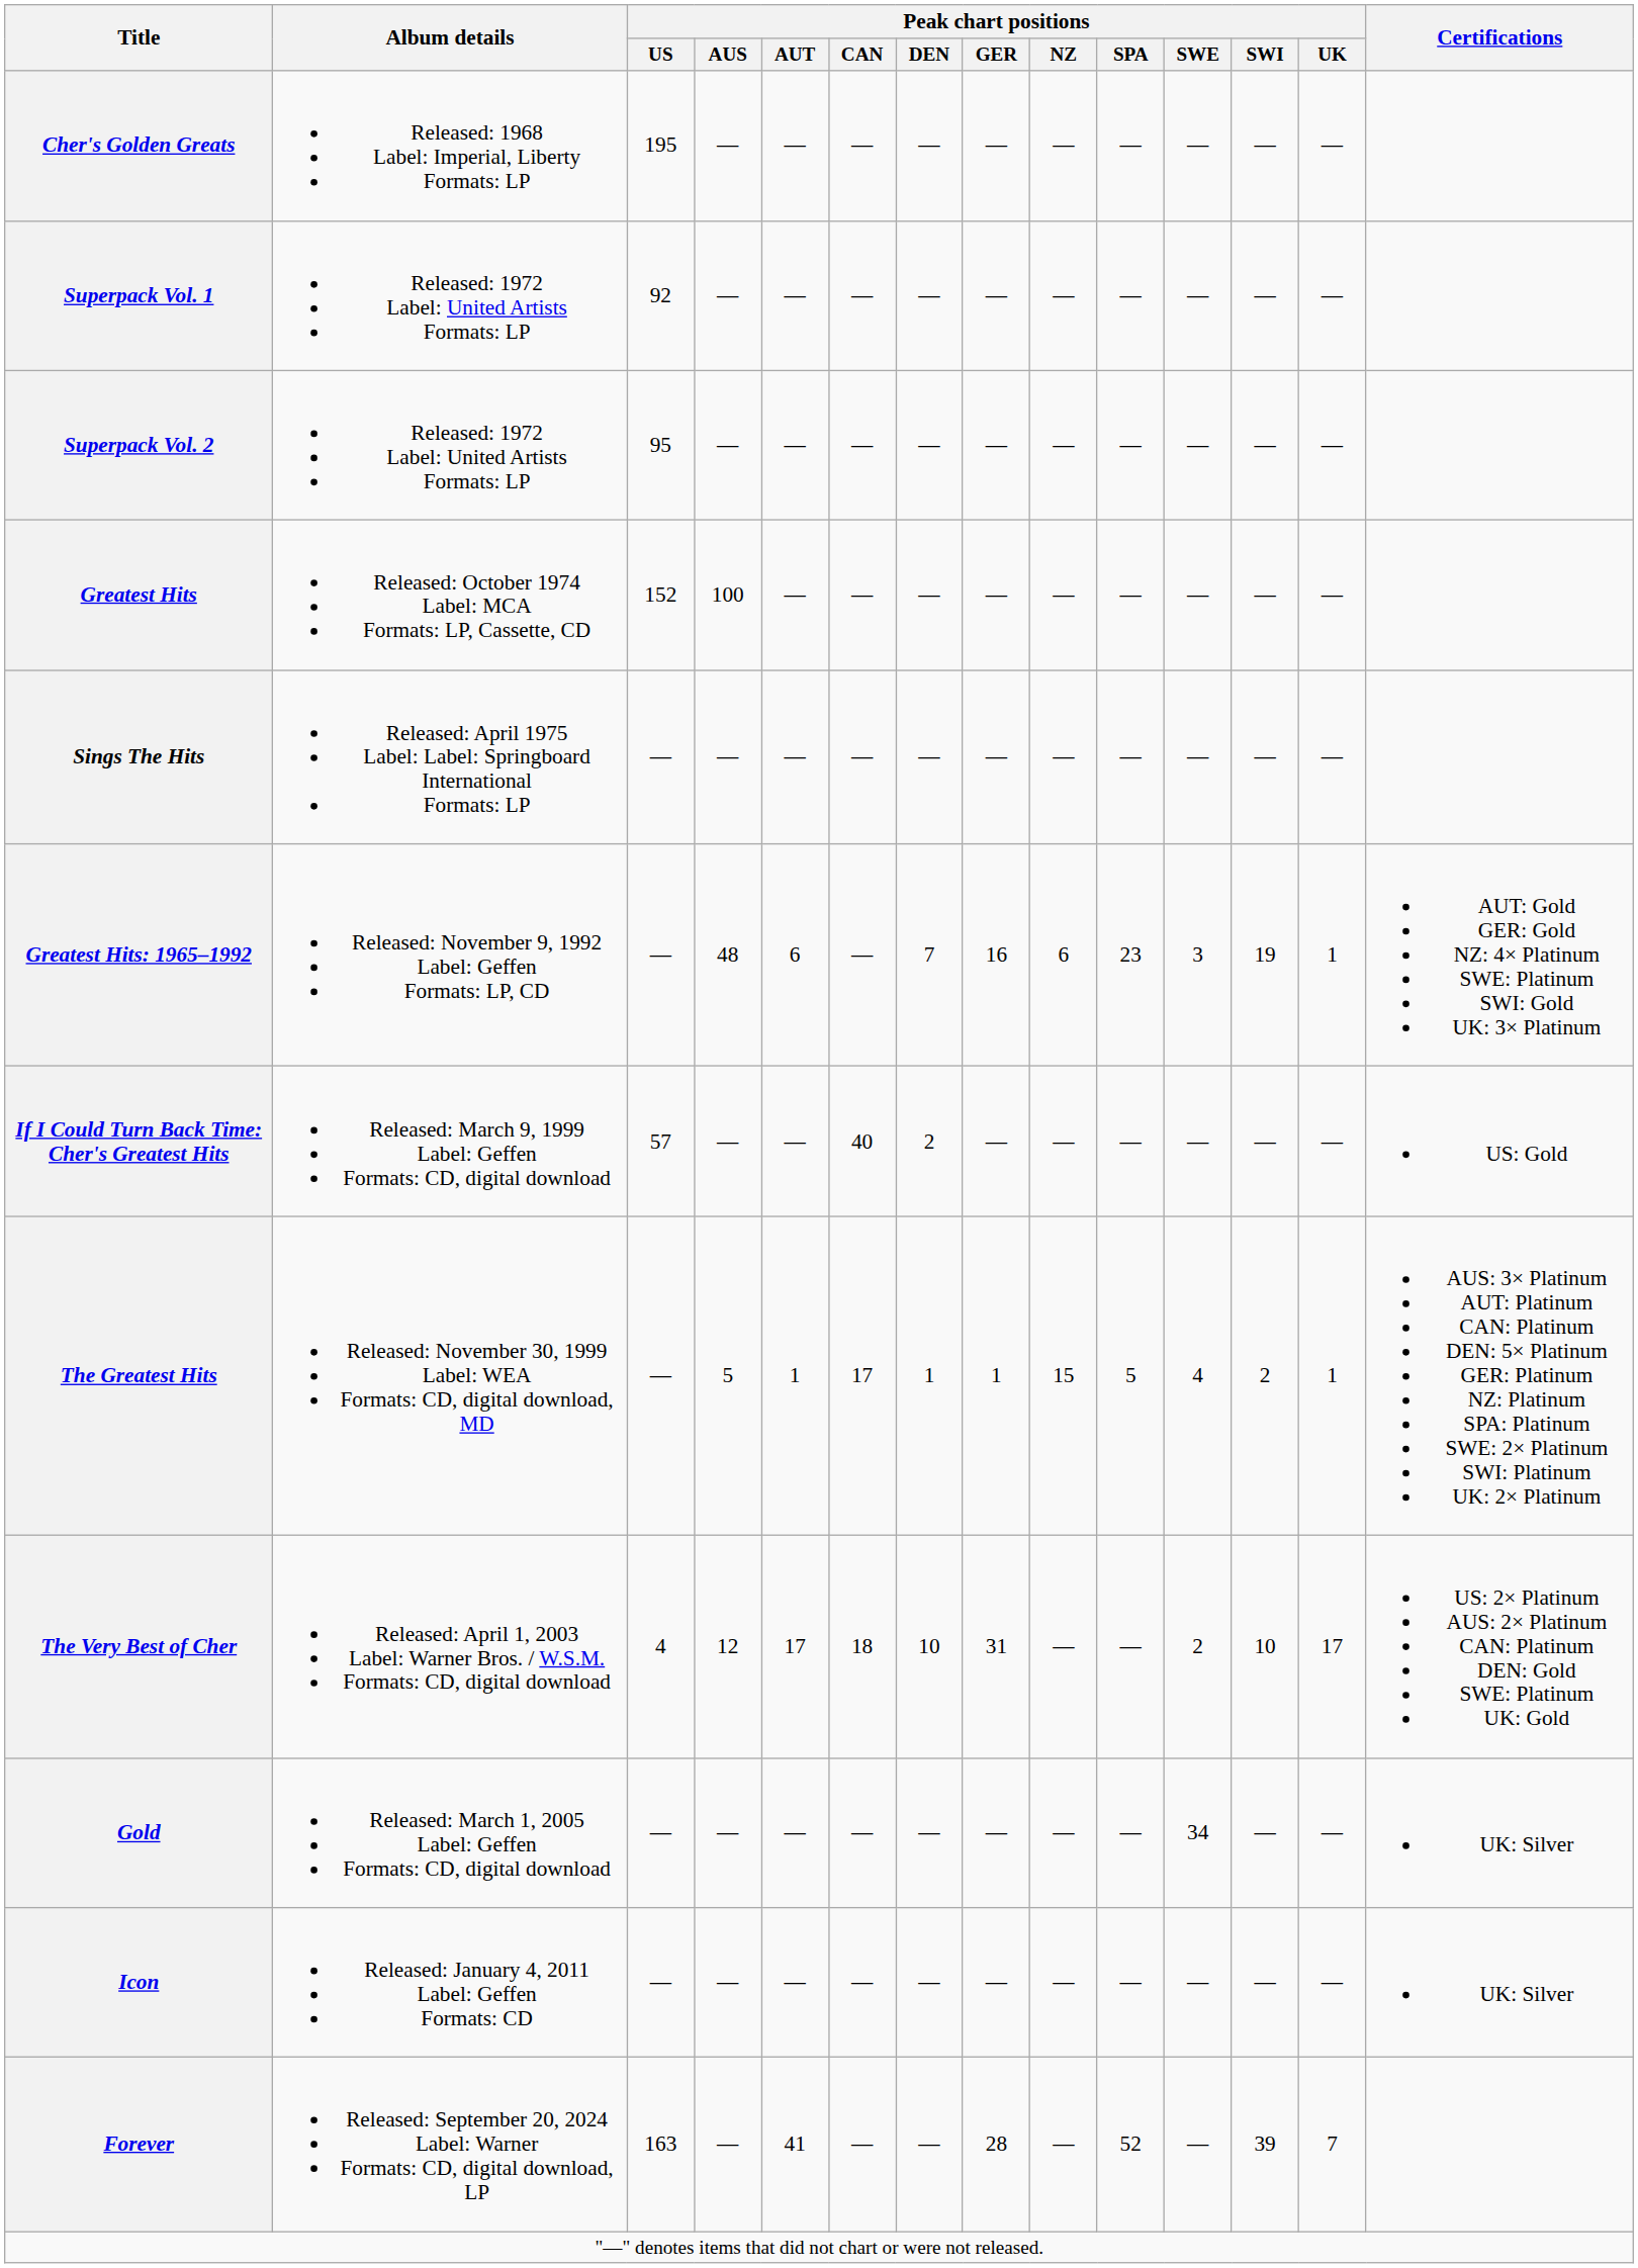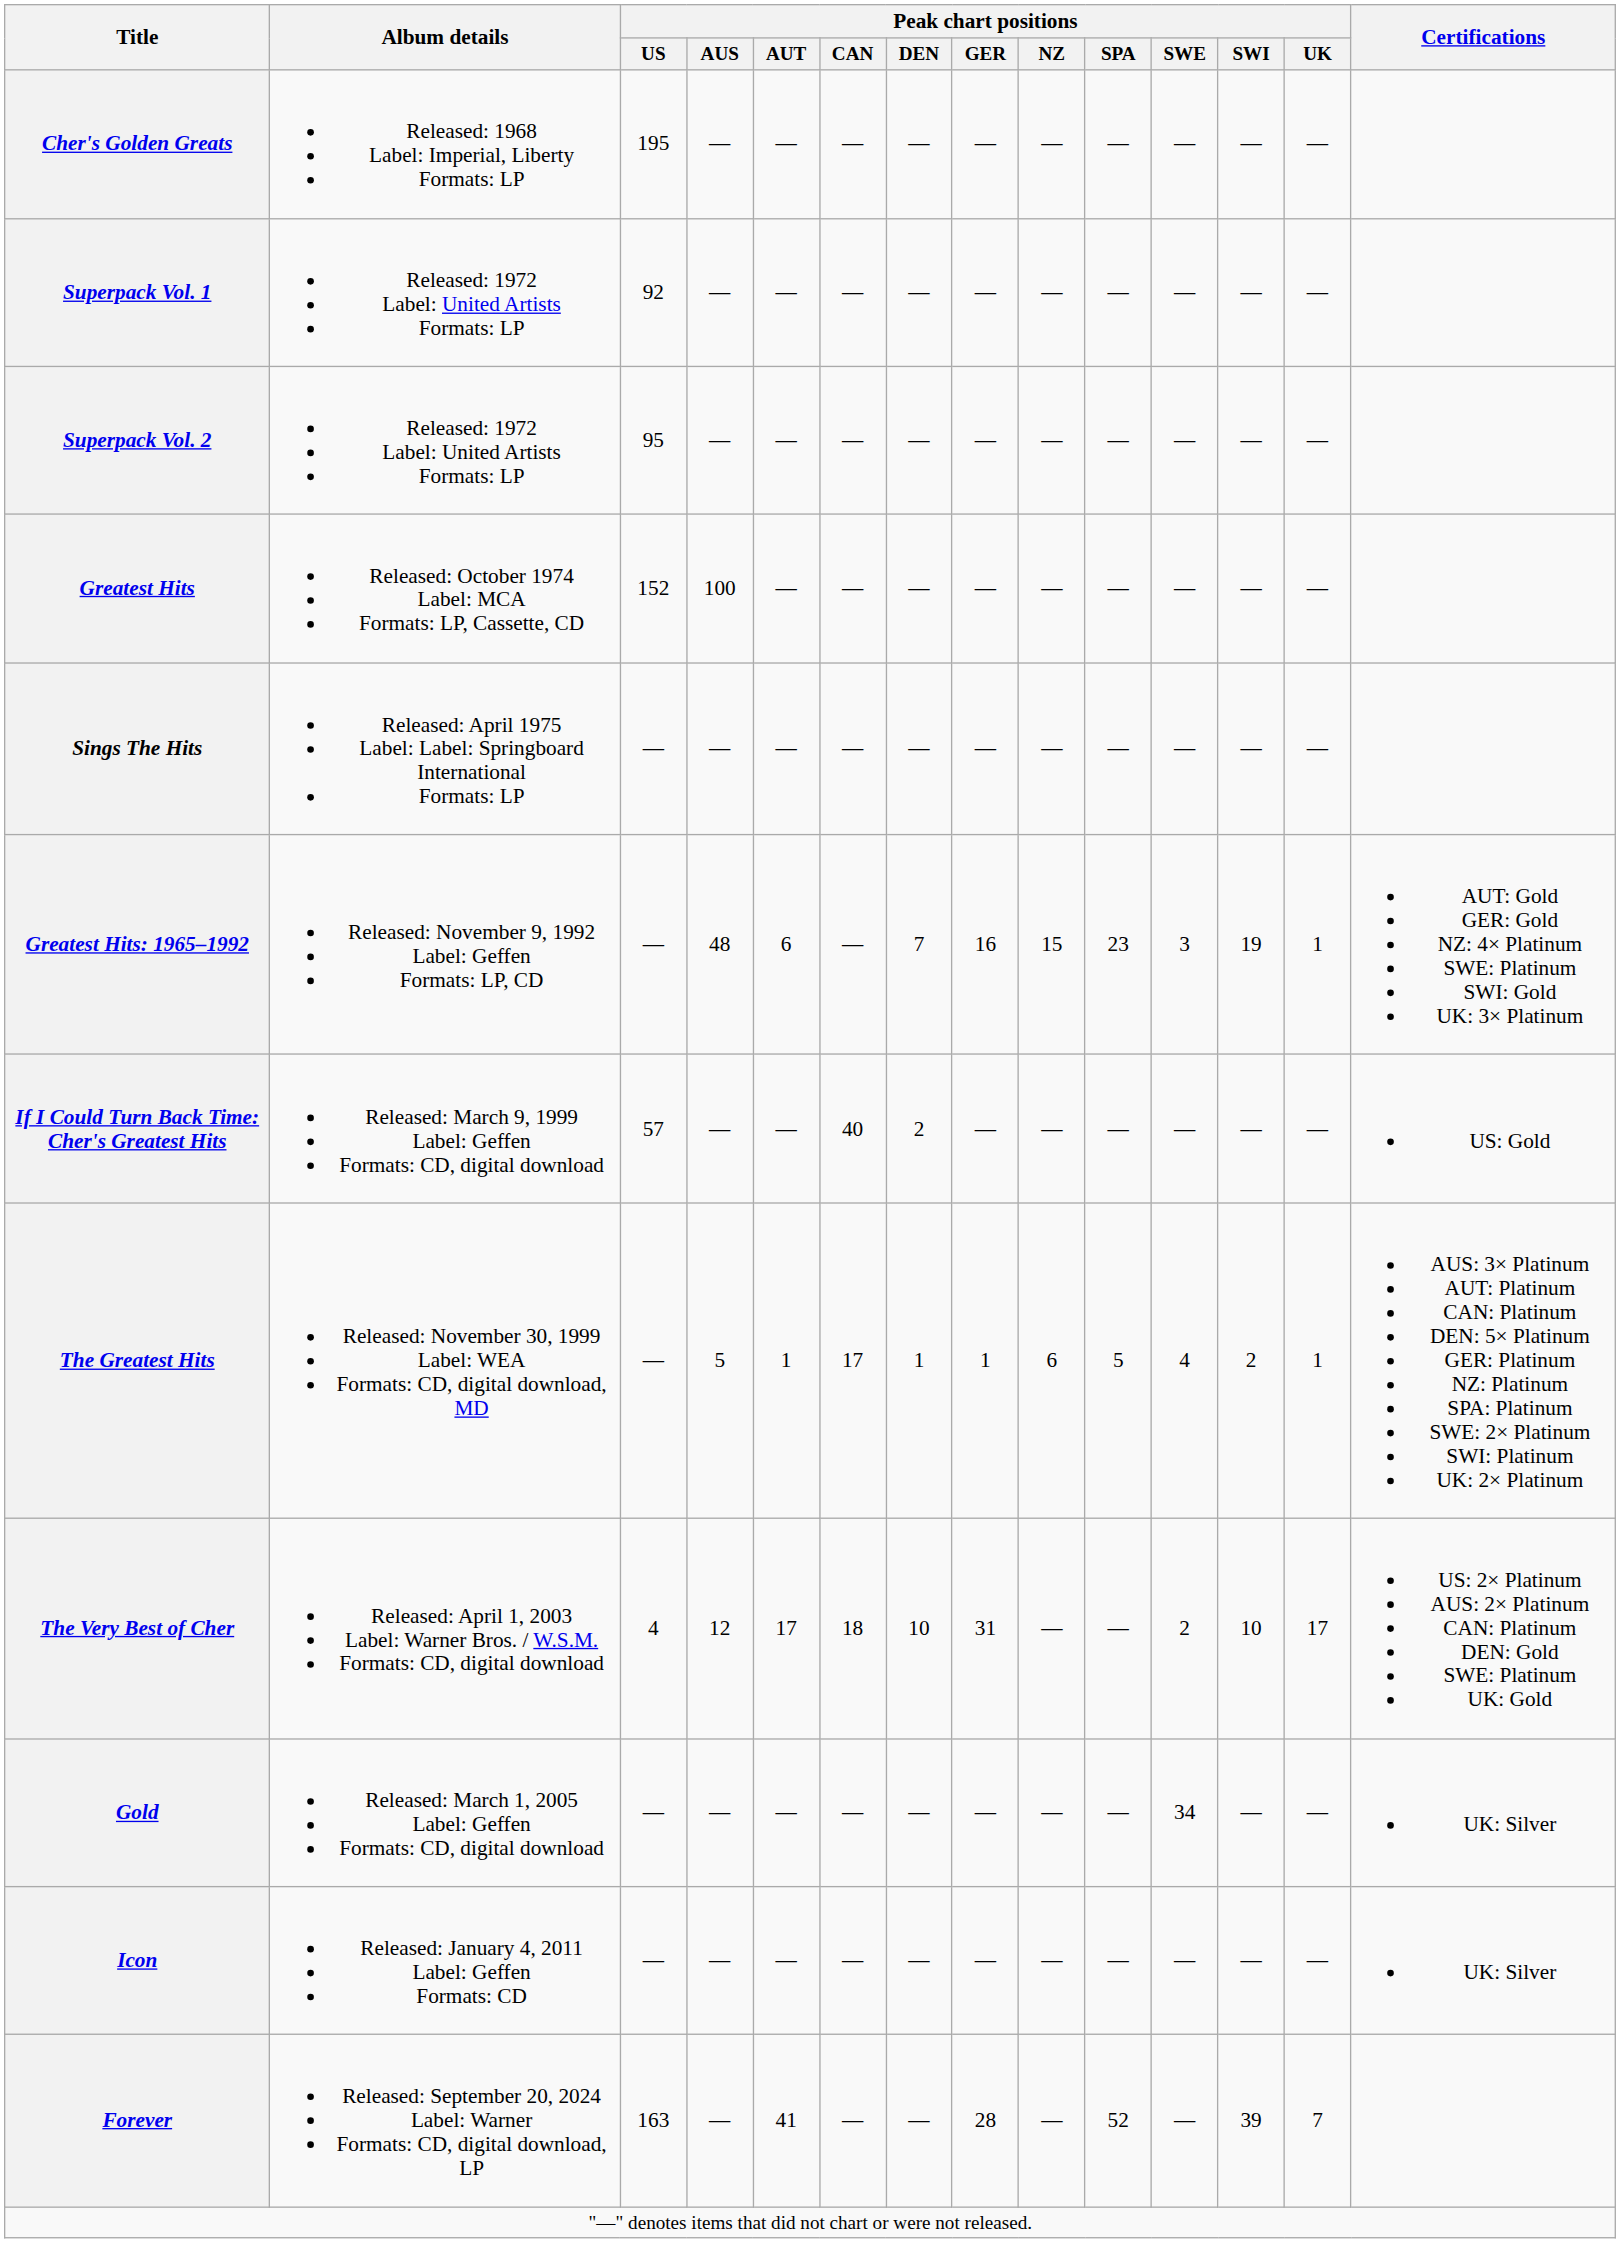Greatest Hits: 1965–1992 | Peak chart positions / NZ: 6 -> 15
The Greatest Hits | Peak chart positions / NZ: 15 -> 6
